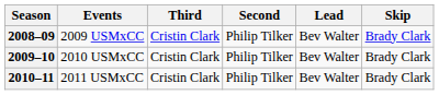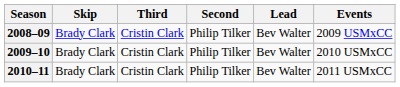columns swapped: Skip <-> Events
